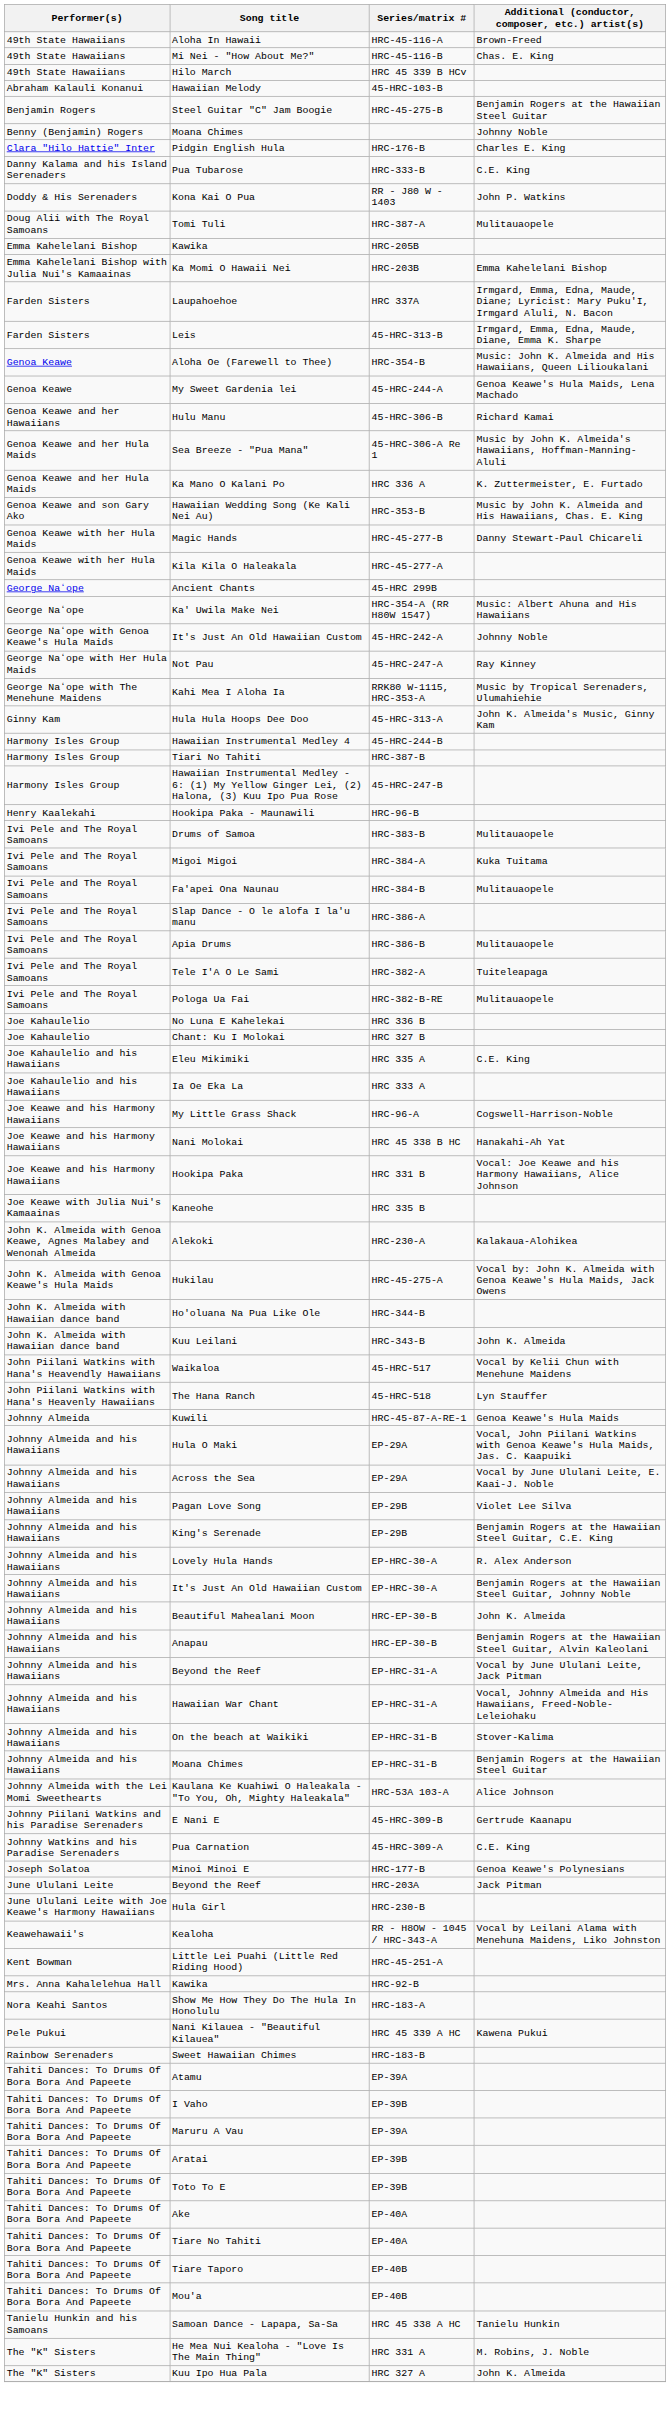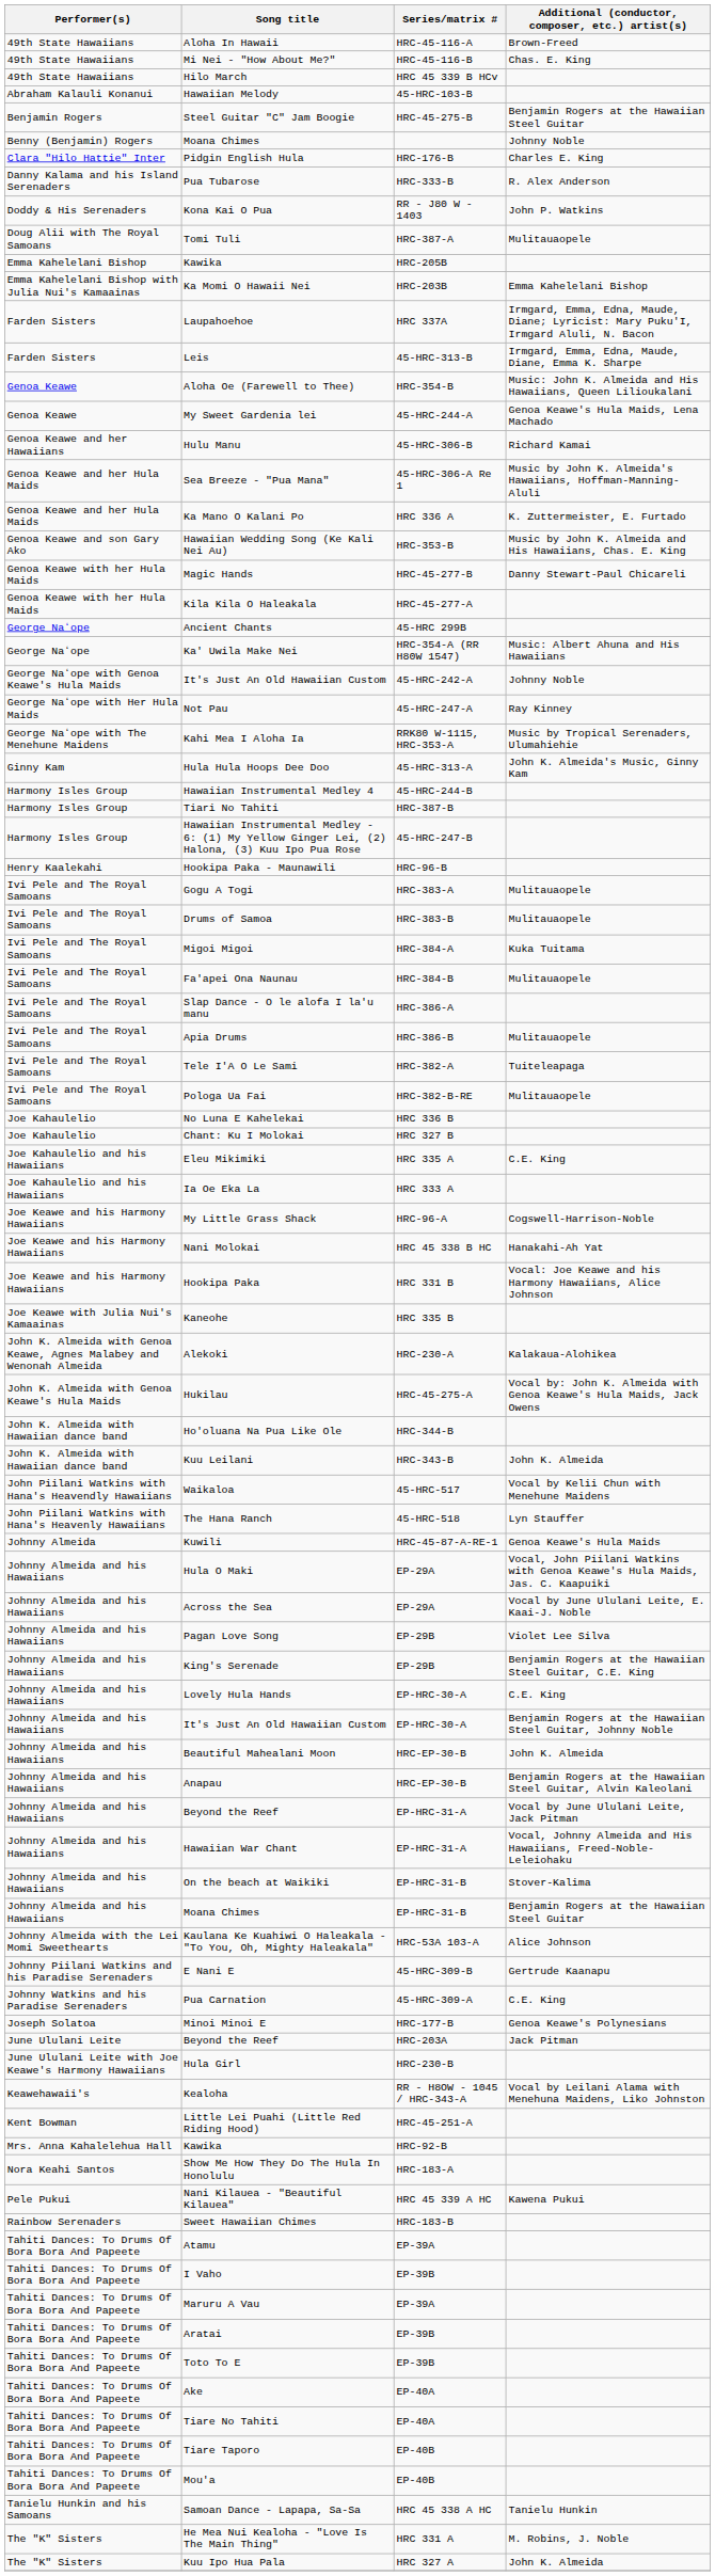Pua Tubarose | Additional (conductor, composer, etc.) artist(s): C.E. King -> R. Alex Anderson
+ row: Ivi Pele and The Royal Samoans | Gogu A Togi | HRC-383-A | Mulitauaopele
Lovely Hula Hands | Additional (conductor, composer, etc.) artist(s): R. Alex Anderson -> C.E. King
